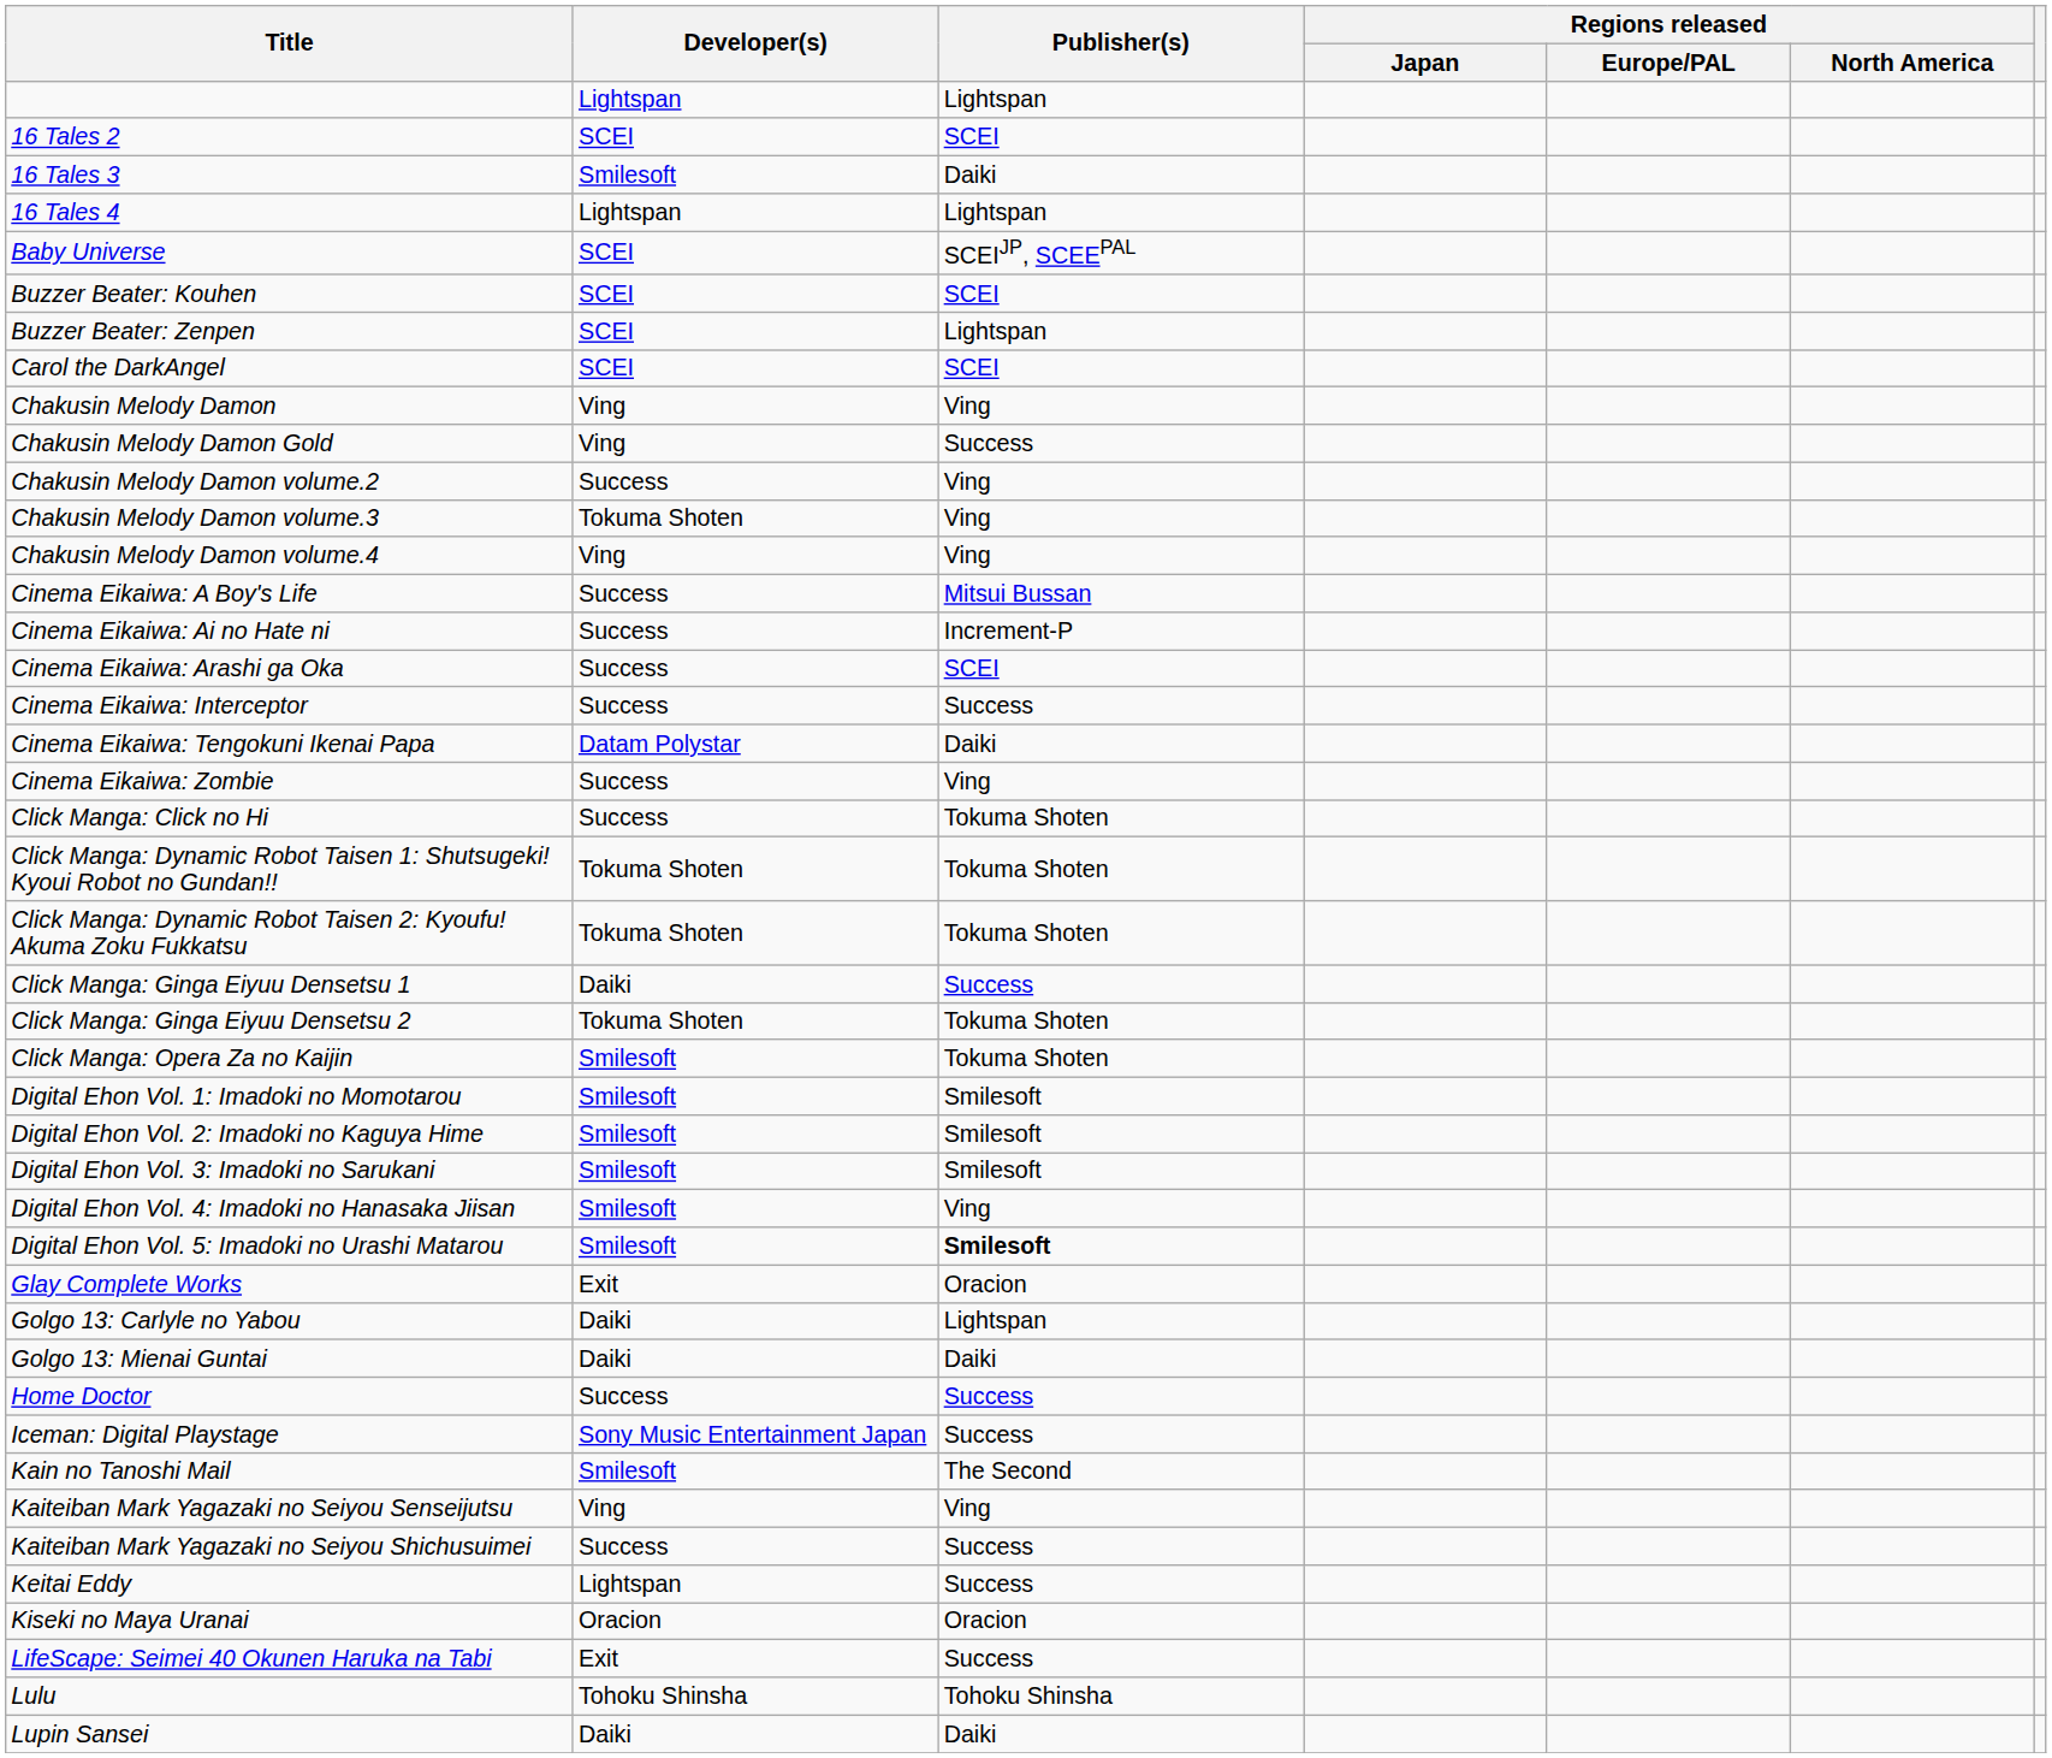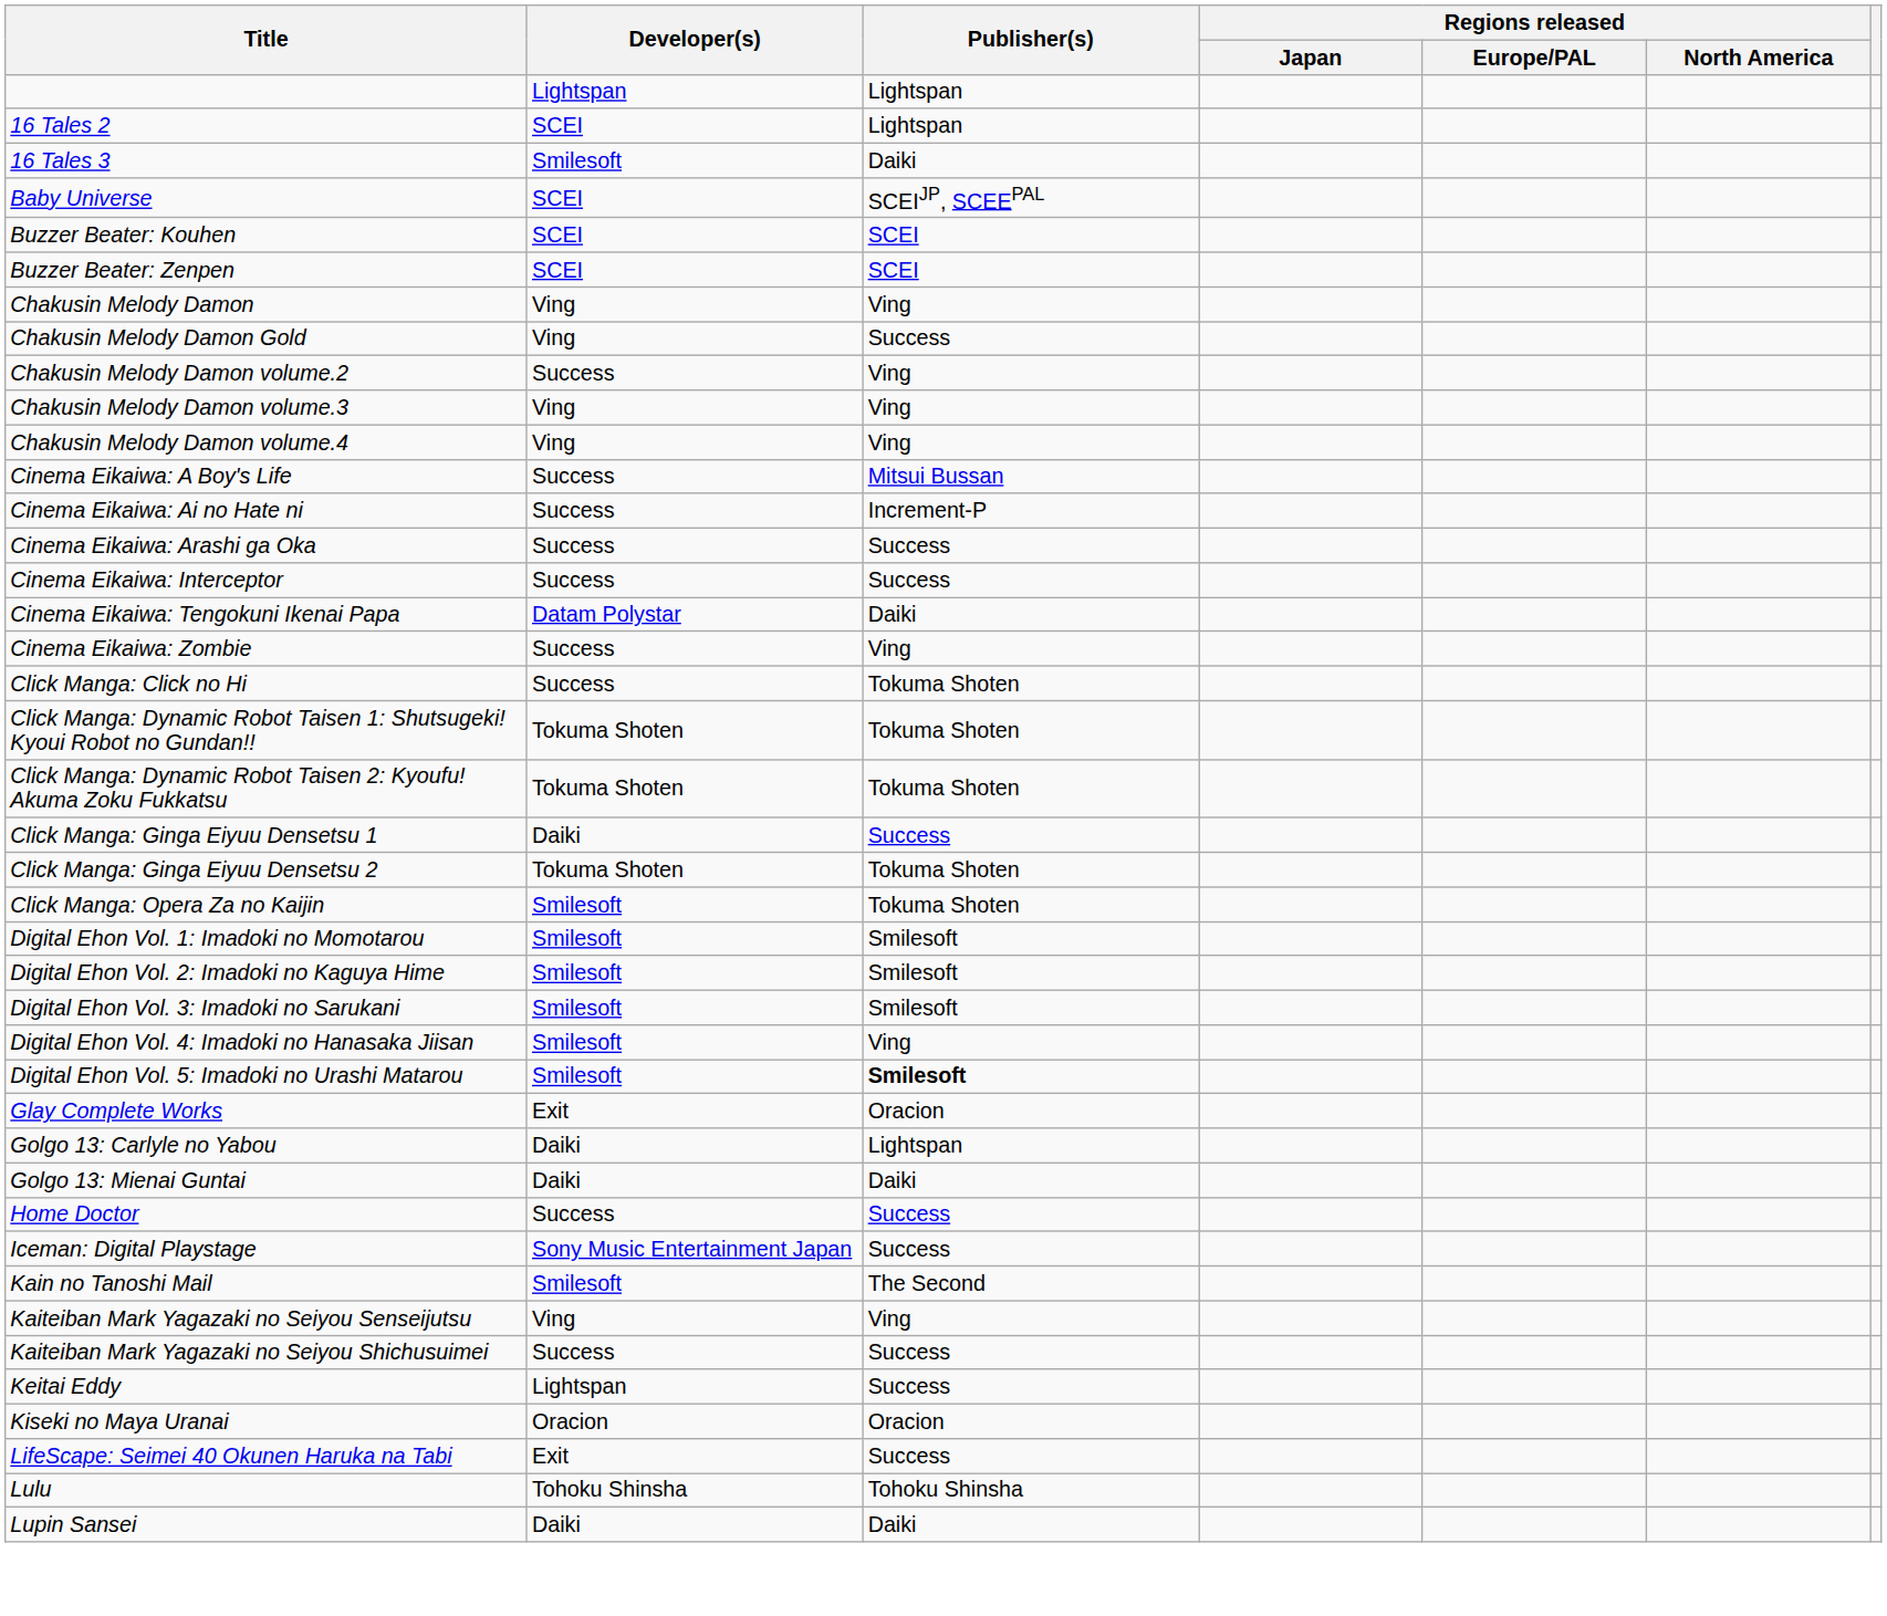16 Tales 2 | Publisher(s): SCEI -> Lightspan
- row: 16 Tales 4 | Lightspan | Lightspan
Buzzer Beater: Zenpen | Publisher(s): Lightspan -> SCEI
- row: Carol the DarkAngel | SCEI | SCEI
Chakusin Melody Damon volume.3 | Developer(s): Tokuma Shoten -> Ving
Cinema Eikaiwa: Arashi ga Oka | Publisher(s): SCEI -> Success
